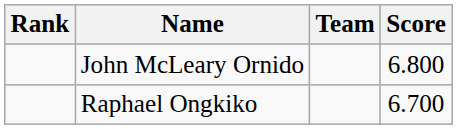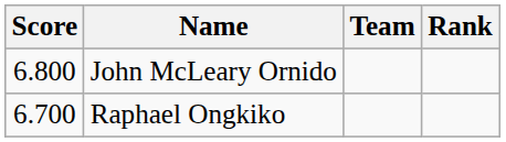columns swapped: Rank <-> Score
